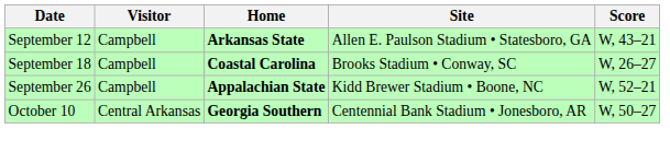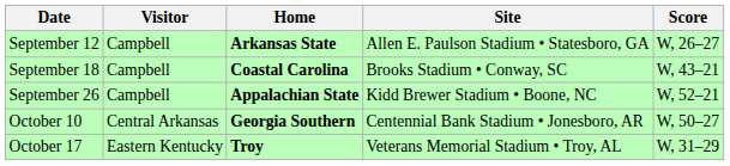September 12 | Score: W, 43–21 -> W, 26–27
September 18 | Score: W, 26–27 -> W, 43–21
+ row: October 17 | Eastern Kentucky | Troy | Veterans Memorial Stadium • Troy, AL | W, 31–29
